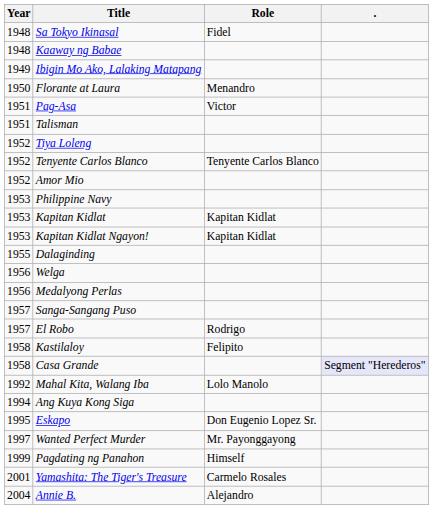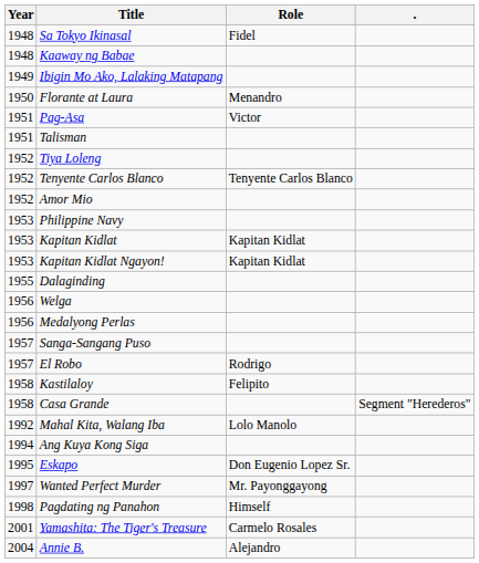Casa Grande | .: lavender background -> no background
Pagdating ng Panahon | Year: 1999 -> 1998
